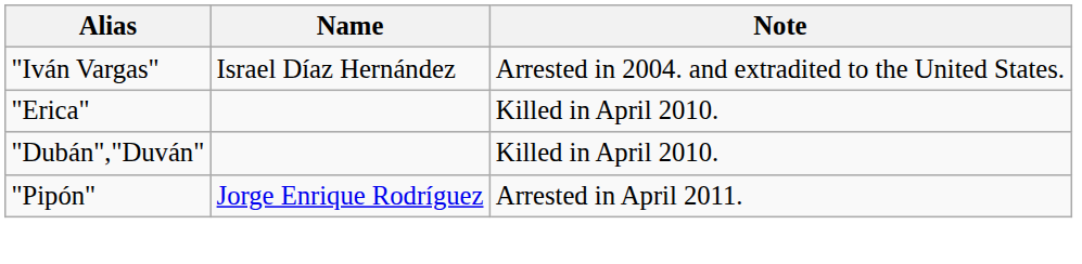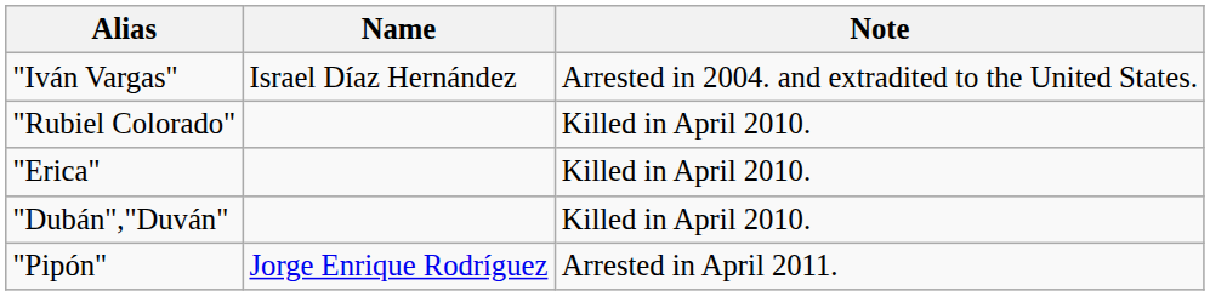+ row: "Rubiel Colorado" | Killed in April 2010.
